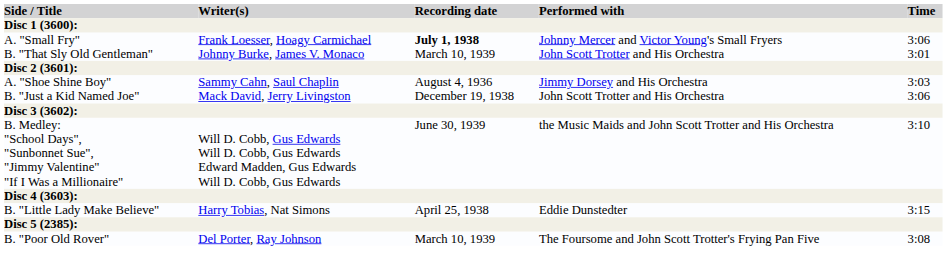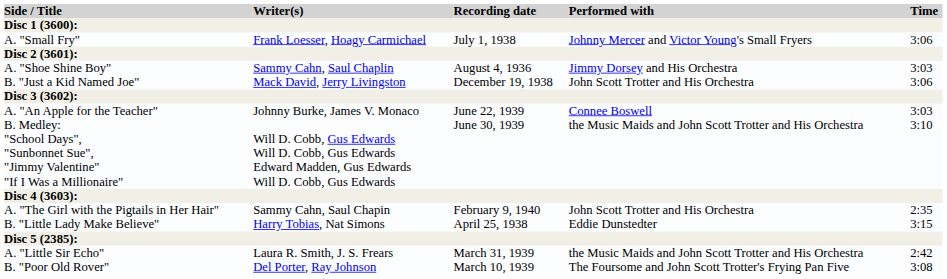A. "Small Fry" | Recording date: bold -> normal
- row: B. "That Sly Old Gentleman" | Johnny Burke, James V. Monaco | March 10, 1939 | John Scott Trotter and His Orchestra | 3:01
+ row: A. "An Apple for the Teacher" | Johnny Burke, James V. Monaco | June 22, 1939 | Connee Boswell | 3:03
+ row: A. "The Girl with the Pigtails in Her Hair" | Sammy Cahn, Saul Chapin | February 9, 1940 | John Scott Trotter and His Orchestra | 2:35
+ row: A. "Little Sir Echo" | Laura R. Smith, J. S. Frears | March 31, 1939 | the Music Maids and John Scott Trotter and His Orchestra | 2:42
